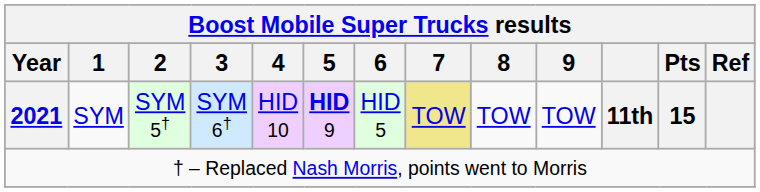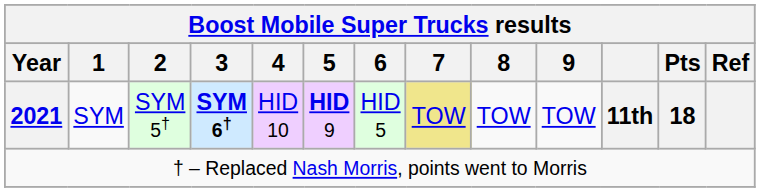2021 | 3: normal -> bold
2021 | Pts: 15 -> 18
